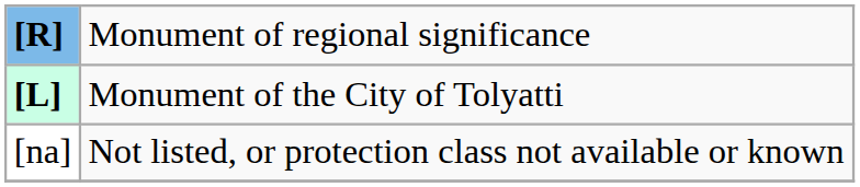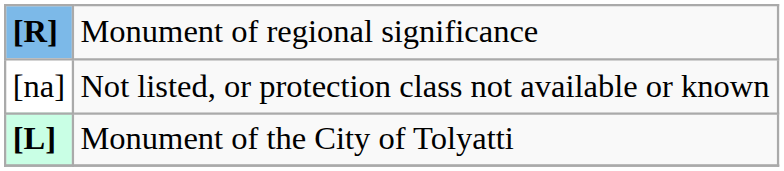rows swapped: [L] <-> [na]
